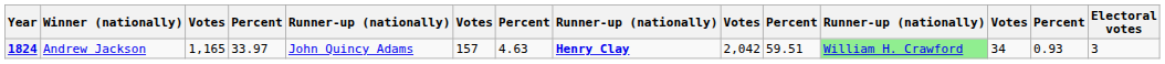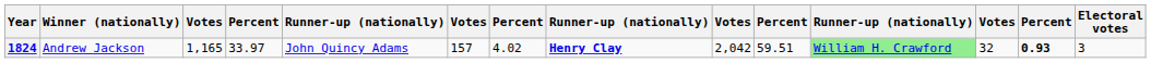1824 | column 7: 4.63 -> 4.02
1824 | column 12: 34 -> 32
1824 | column 13: normal -> bold
